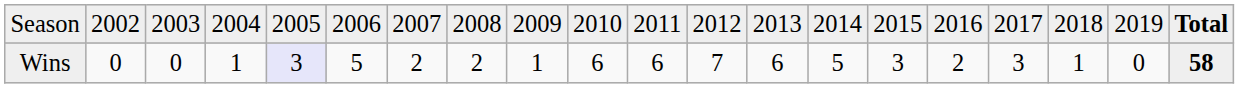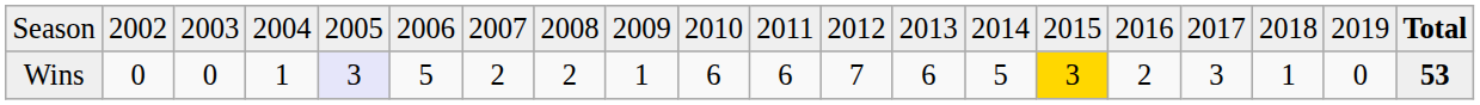Wins | column 15: no background -> gold background
Wins | column 20: 58 -> 53
